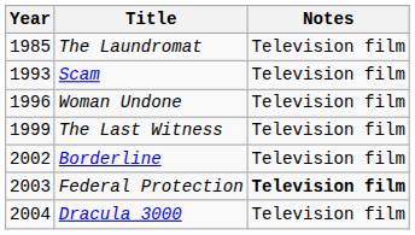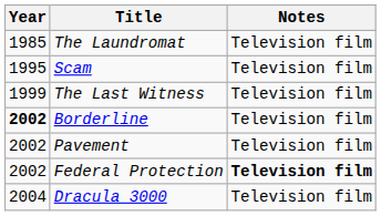Scam | Year: 1993 -> 1995
- row: 1996 | Woman Undone | Television film
Borderline | Year: normal -> bold
+ row: 2002 | Pavement | Television film
Federal Protection | Year: 2003 -> 2002
